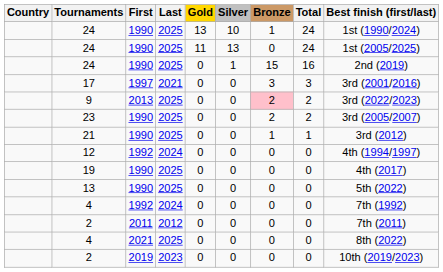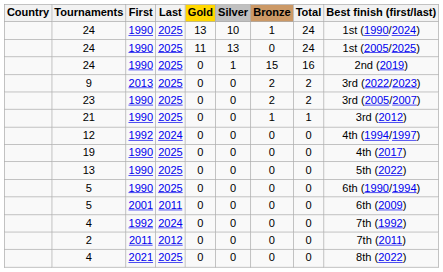- row: 17 | 1997 | 2021 | 0 | 0 | 3 | 3 | 3rd (2001/2016)
9 | Bronze: pink background -> no background
+ row: 5 | 1990 | 2025 | 0 | 0 | 0 | 0 | 6th (1990/1994)
+ row: 5 | 2001 | 2011 | 0 | 0 | 0 | 0 | 6th (2009)
- row: 2 | 2019 | 2023 | 0 | 0 | 0 | 0 | 10th (2019/2023)
